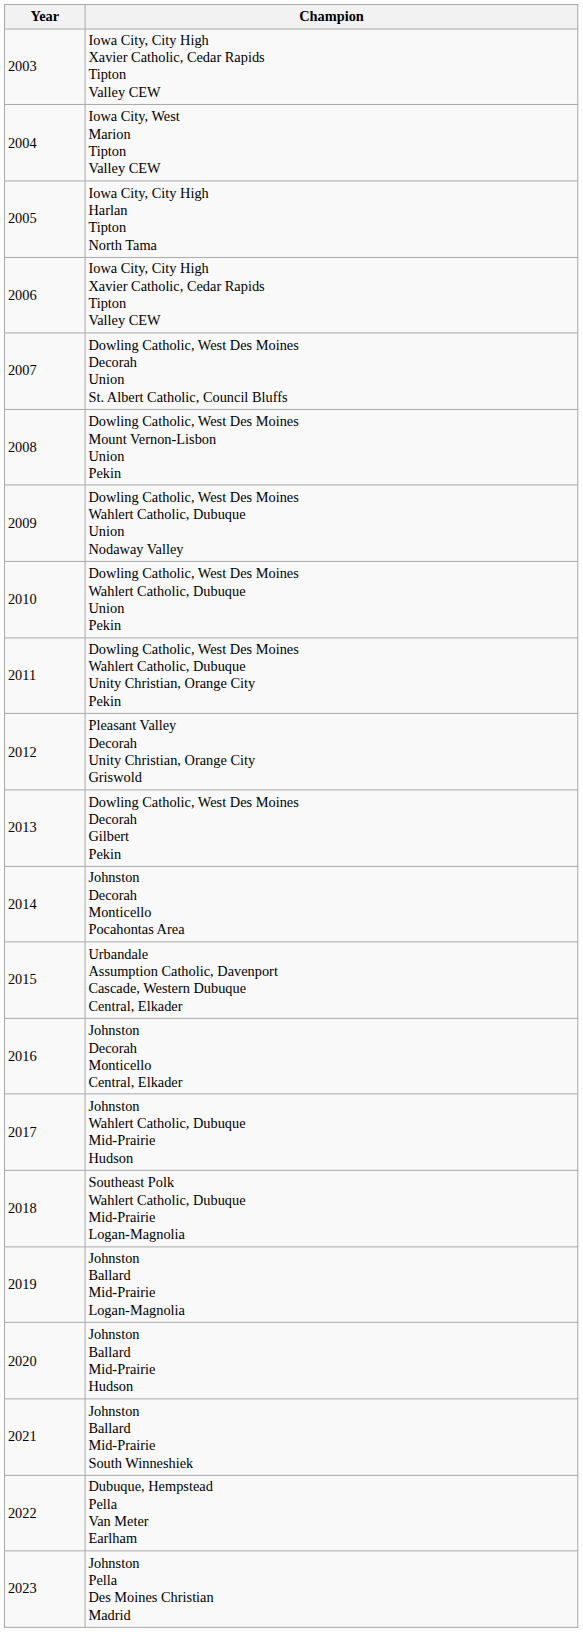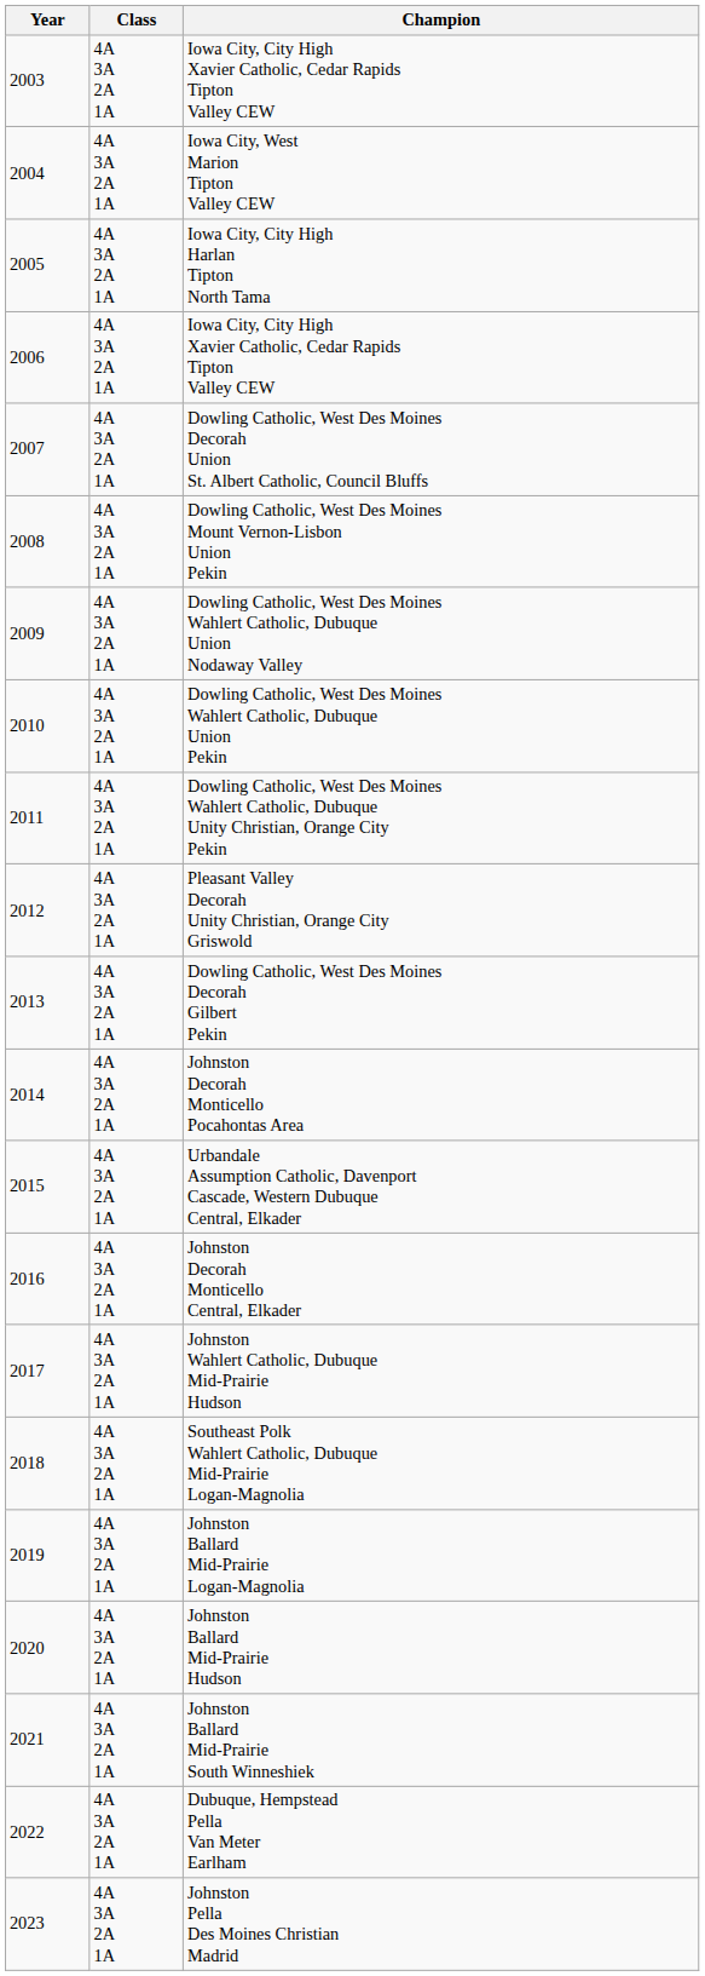+ column: Class | 4A 3A 2A 1A | 4A 3A 2A 1A | 4A 3A 2A 1A | 4A 3A 2A 1A | 4A 3A 2A 1A | 4A 3A 2A 1A | 4A 3A 2A 1A | 4A 3A 2A 1A | 4A 3A 2A 1A | 4A 3A 2A 1A | 4A 3A 2A 1A | 4A 3A 2A 1A | 4A 3A 2A 1A | 4A 3A 2A 1A | 4A 3A 2A 1A | 4A 3A 2A 1A | 4A 3A 2A 1A | 4A 3A 2A 1A | 4A 3A 2A 1A | 4A 3A 2A 1A | 4A 3A 2A 1A
